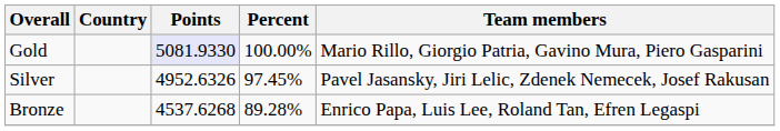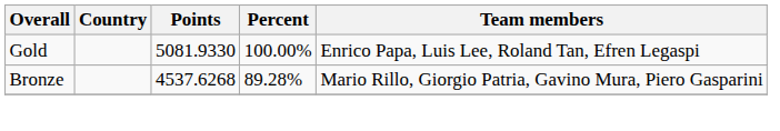Gold | Points: lavender background -> no background
Gold | Team members: Mario Rillo, Giorgio Patria, Gavino Mura, Piero Gasparini -> Enrico Papa, Luis Lee, Roland Tan, Efren Legaspi
- row: Silver | 4952.6326 | 97.45% | Pavel Jasansky, Jiri Lelic, Zdenek Nemecek, Josef Rakusan
Bronze | Team members: Enrico Papa, Luis Lee, Roland Tan, Efren Legaspi -> Mario Rillo, Giorgio Patria, Gavino Mura, Piero Gasparini
